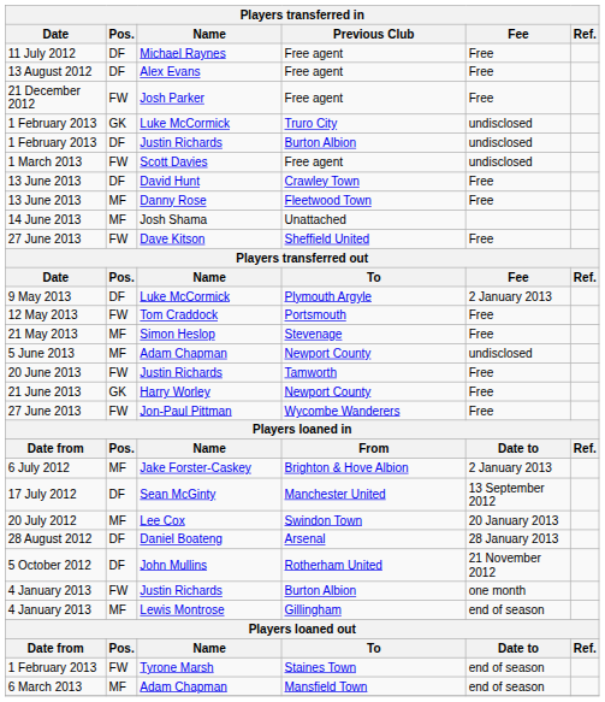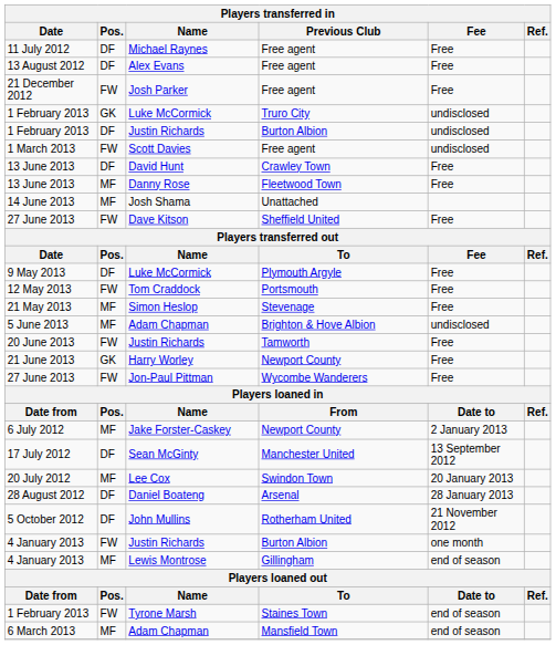9 May 2013 / Luke McCormick | Fee: 2 January 2013 -> Free
5 June 2013 / Adam Chapman | Previous Club: Newport County -> Brighton & Hove Albion
Jake Forster-Caskey | Previous Club: Brighton & Hove Albion -> Newport County
